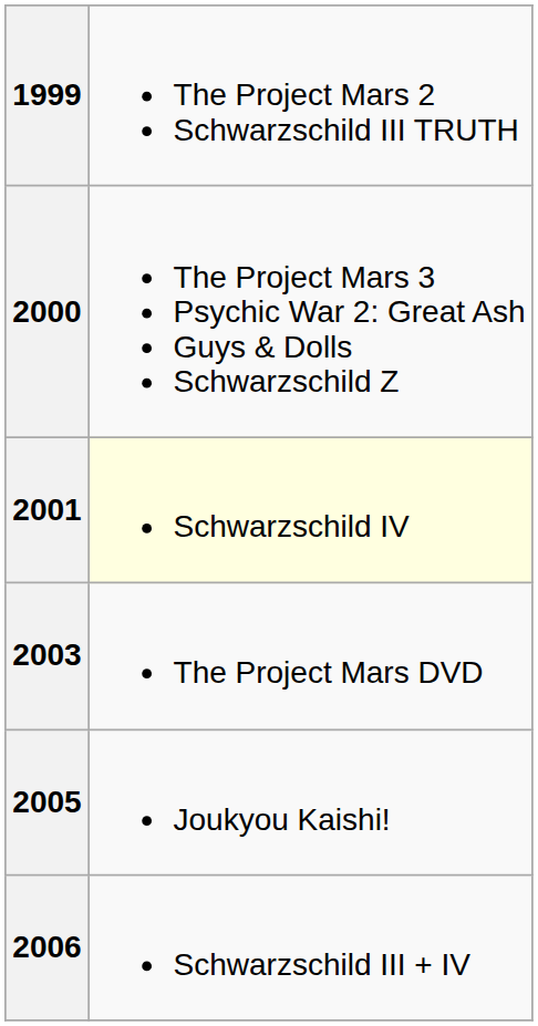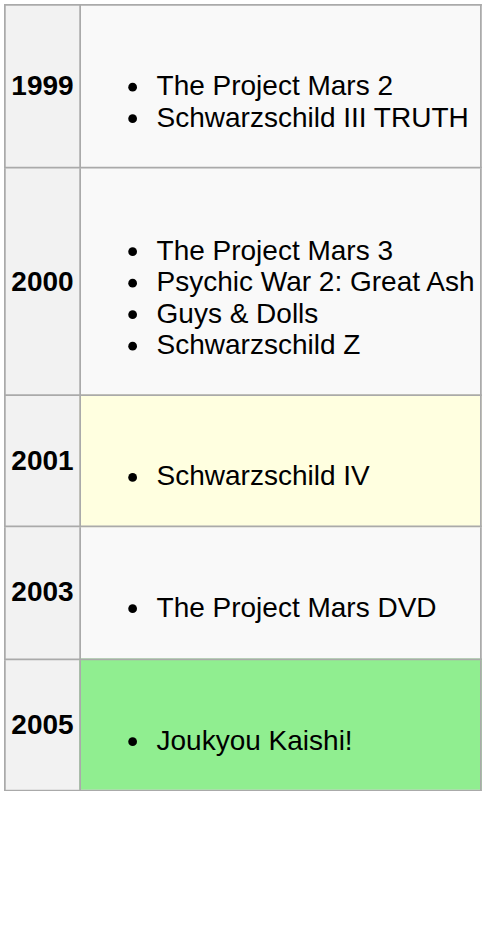2005 | column 2: no background -> lightgreen background
- row: 2006 | Schwarzschild III + IV
